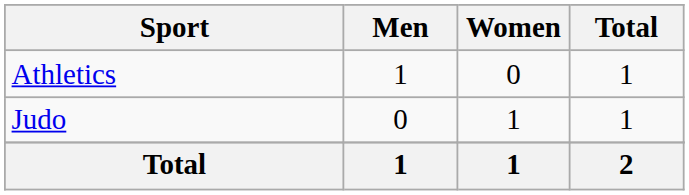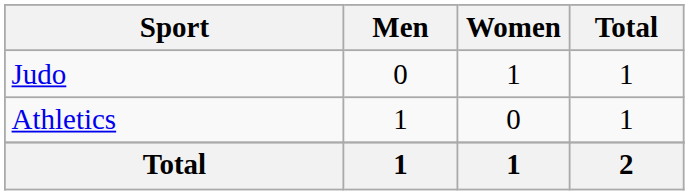rows swapped: Athletics <-> Judo
